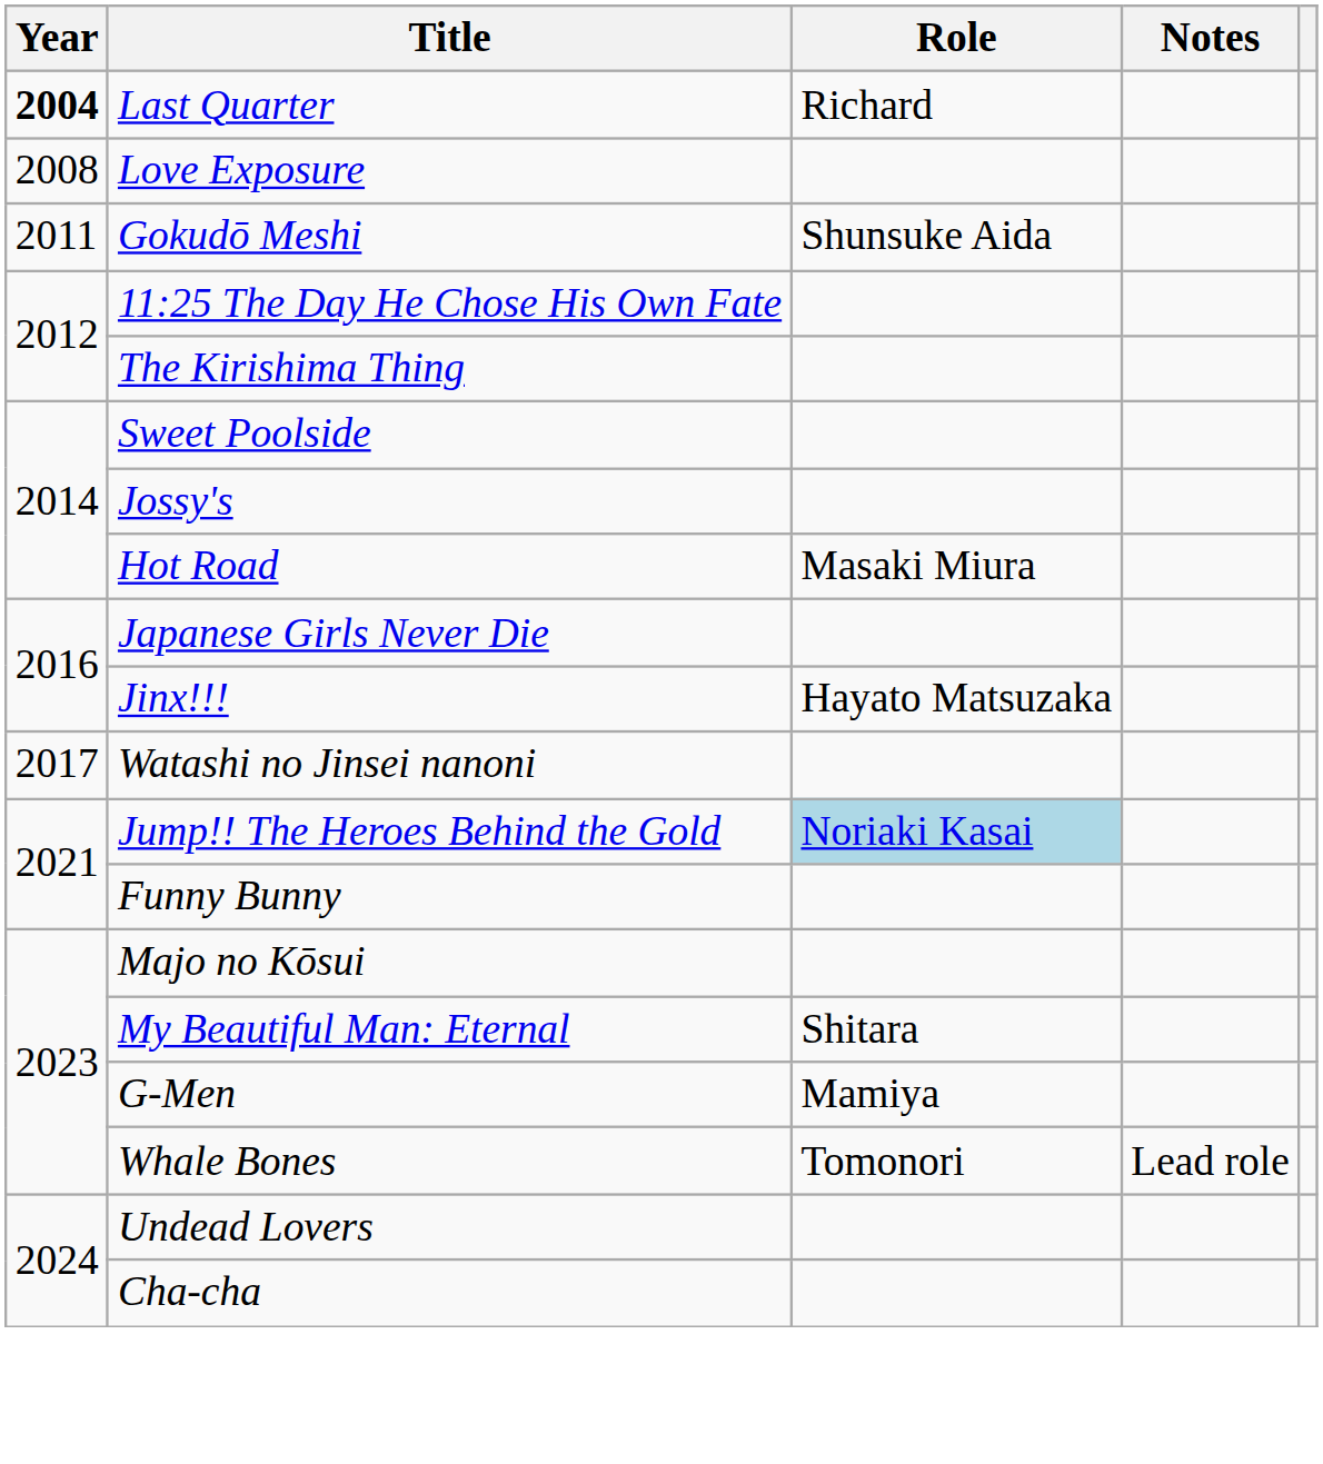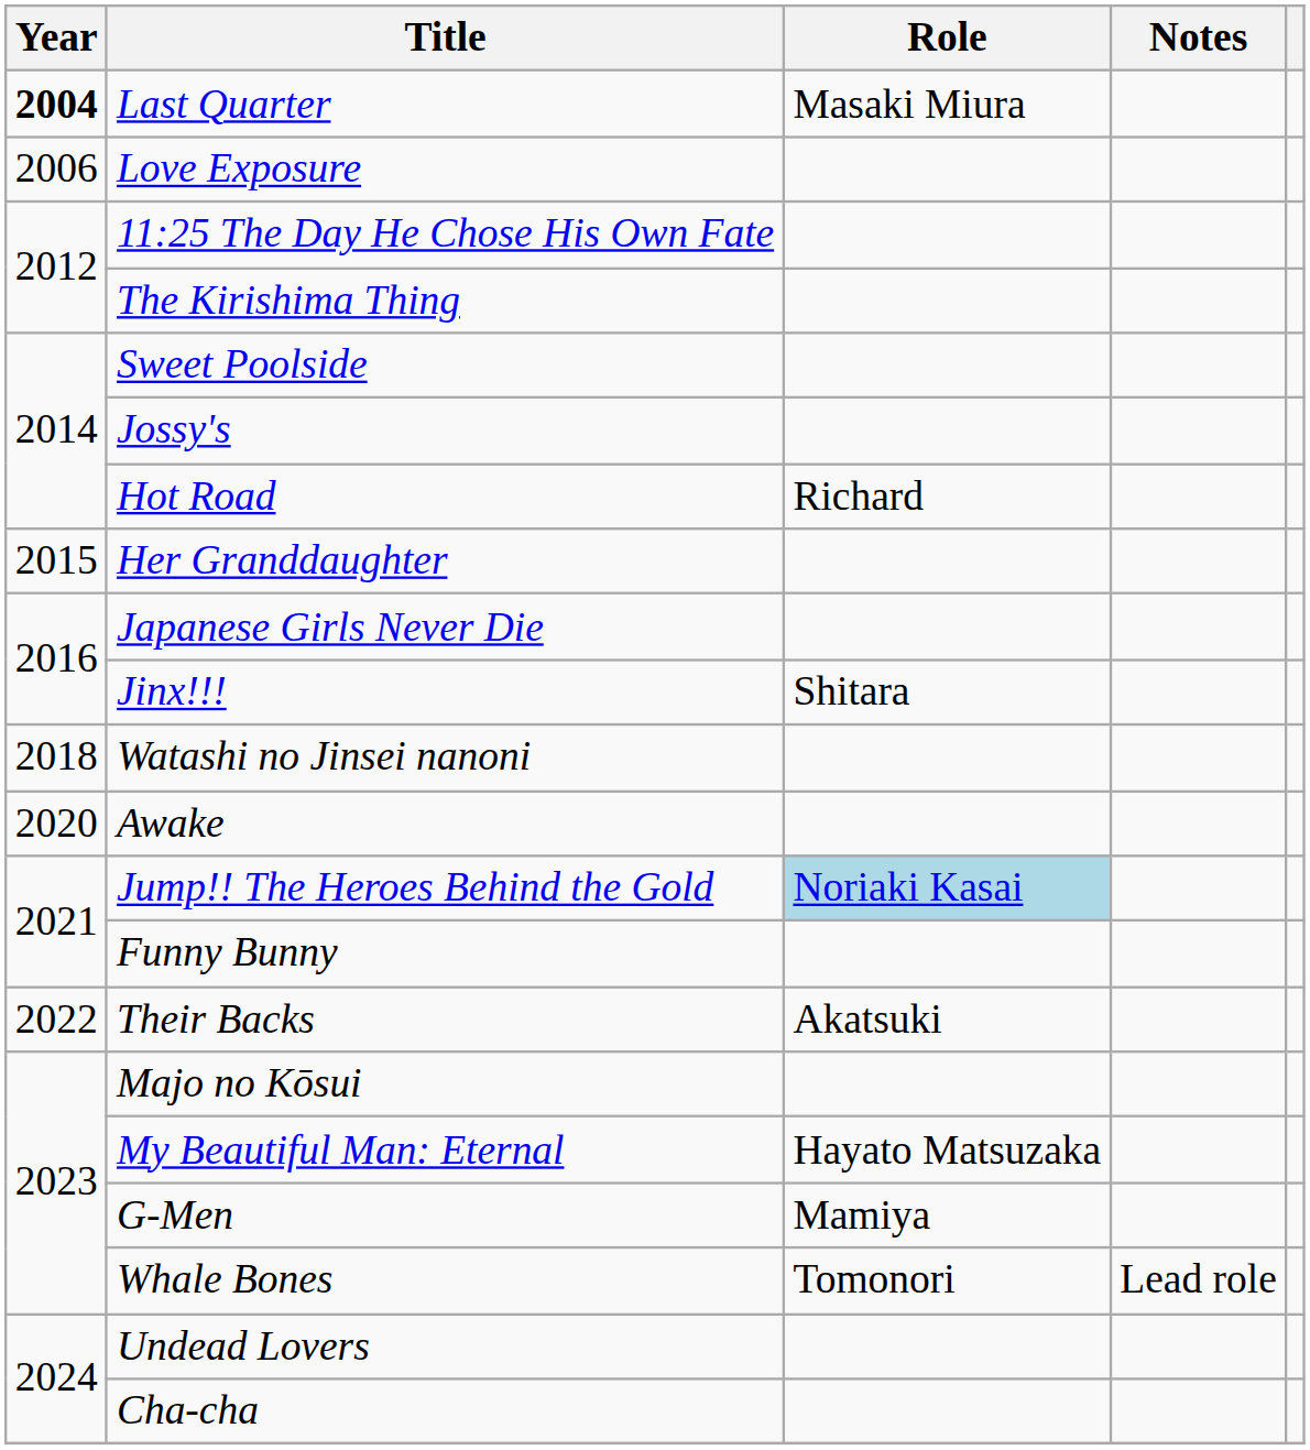Last Quarter | Role: Richard -> Masaki Miura
Love Exposure | Year: 2008 -> 2006
- row: 2011 | Gokudō Meshi | Shunsuke Aida
Hot Road | Role: Masaki Miura -> Richard
+ row: 2015 | Her Granddaughter
Jinx!!! | Role: Hayato Matsuzaka -> Shitara
Watashi no Jinsei nanoni | Year: 2017 -> 2018
+ row: 2020 | Awake
+ row: 2022 | Their Backs | Akatsuki
My Beautiful Man: Eternal | Role: Shitara -> Hayato Matsuzaka
